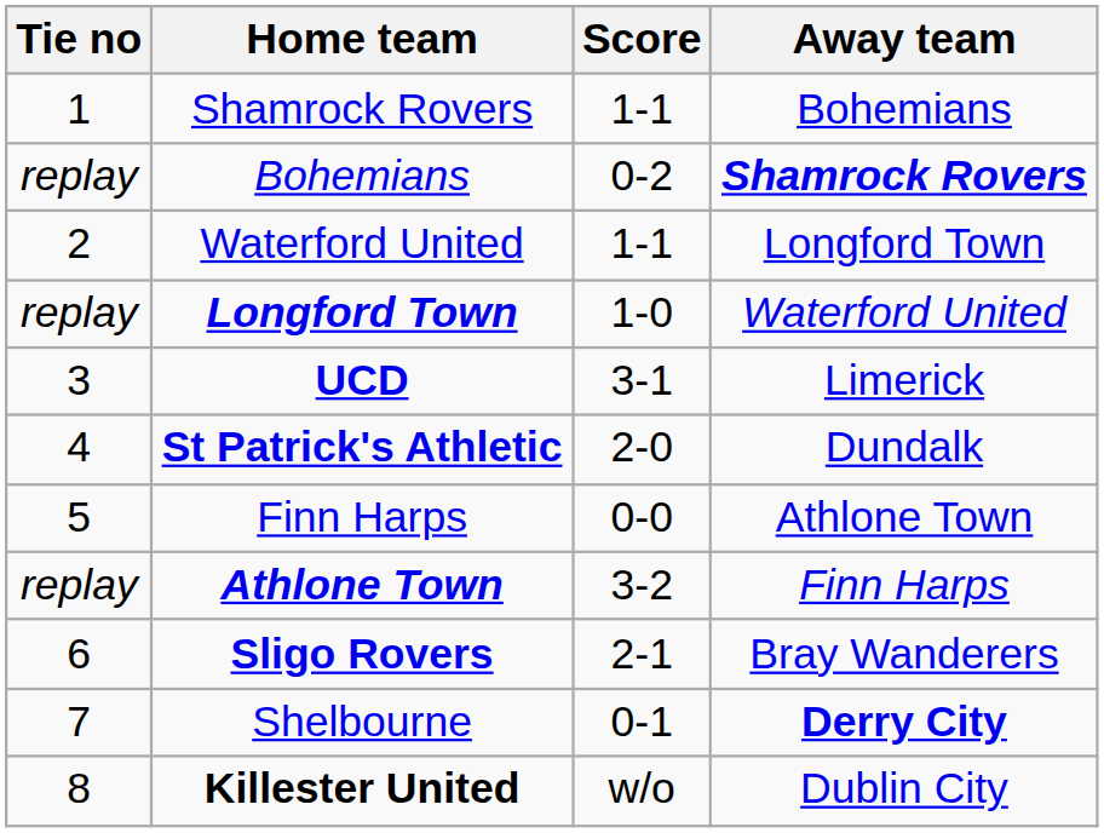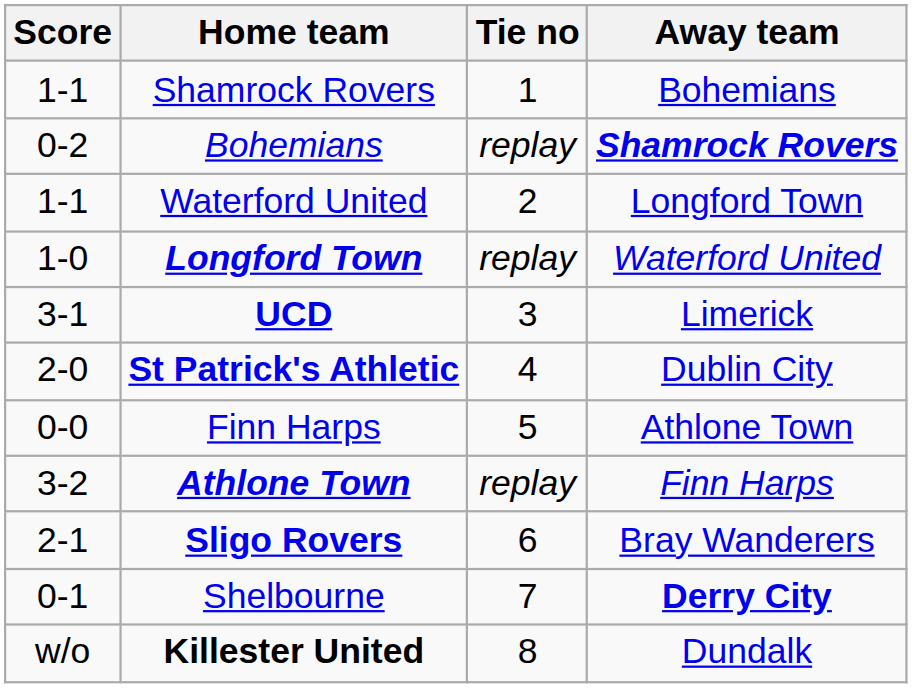columns swapped: Tie no <-> Score
St Patrick's Athletic | Away team: Dundalk -> Dublin City
Killester United | Away team: Dublin City -> Dundalk
